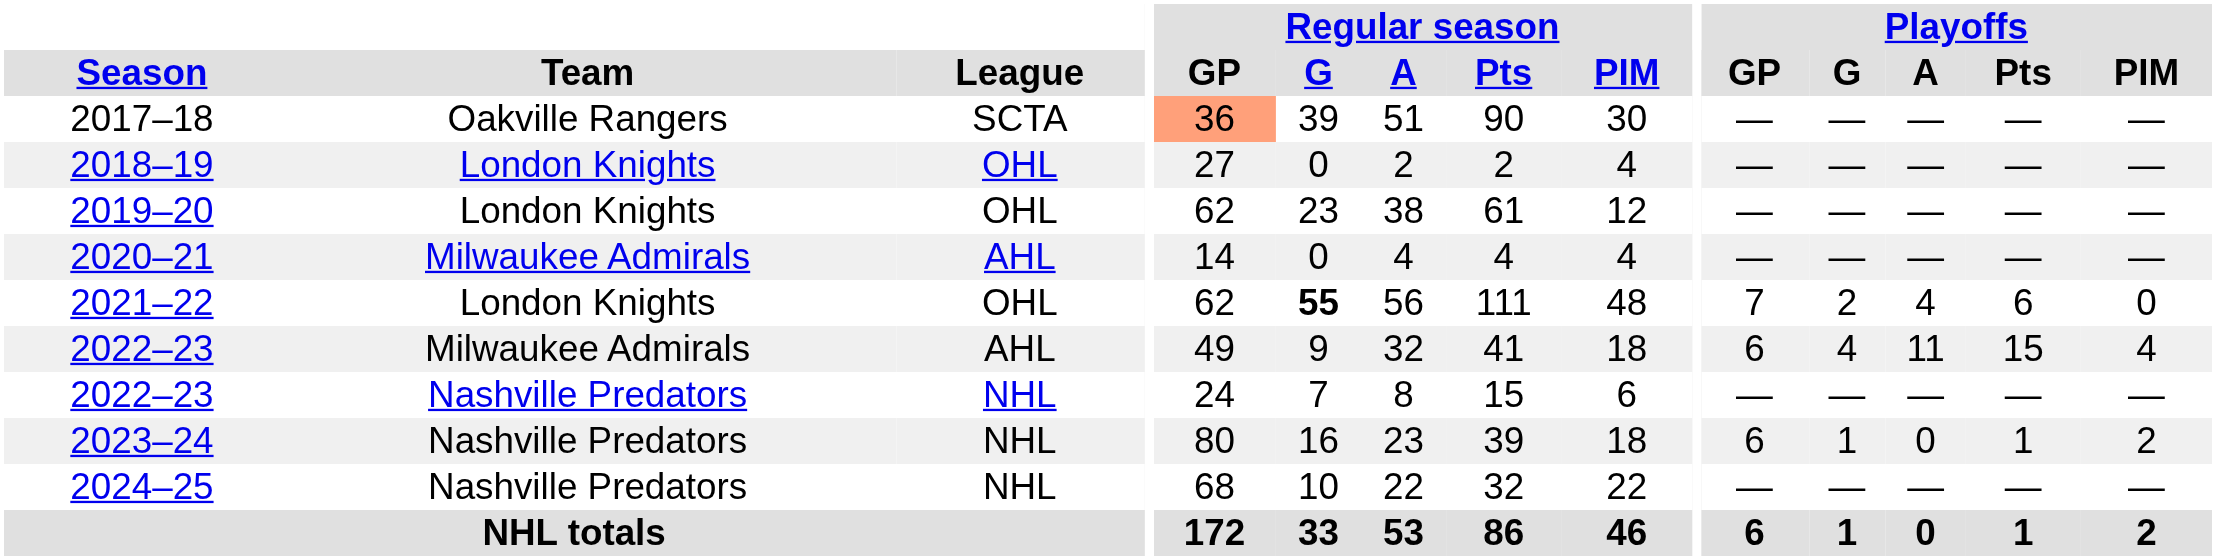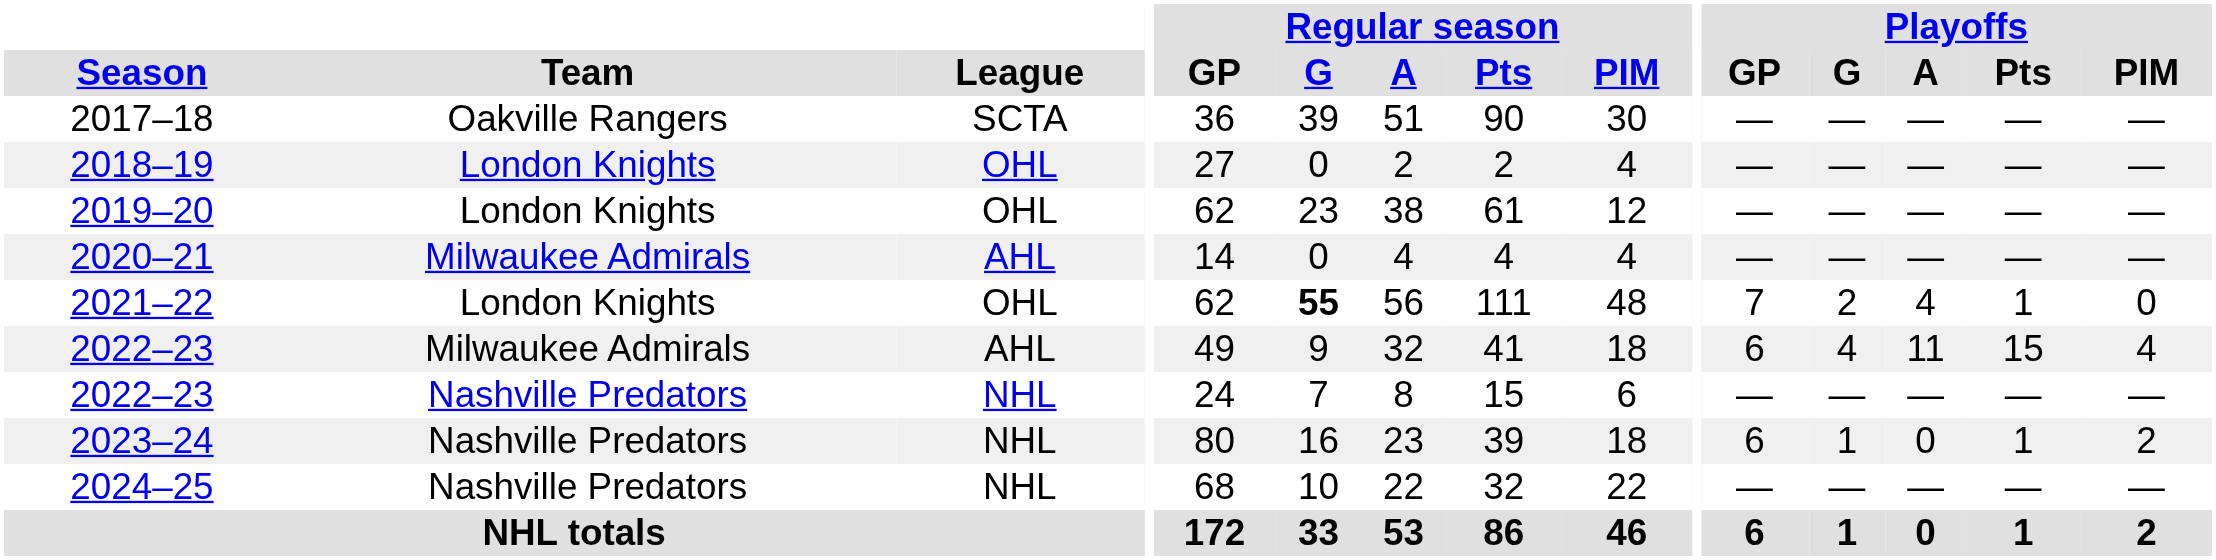2017–18 | Regular season / GP: lightsalmon background -> no background
2021–22 | Playoffs / Pts: 6 -> 1
